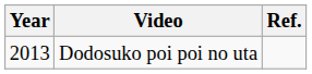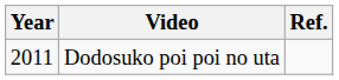Dodosuko poi poi no uta | Year: 2013 -> 2011
